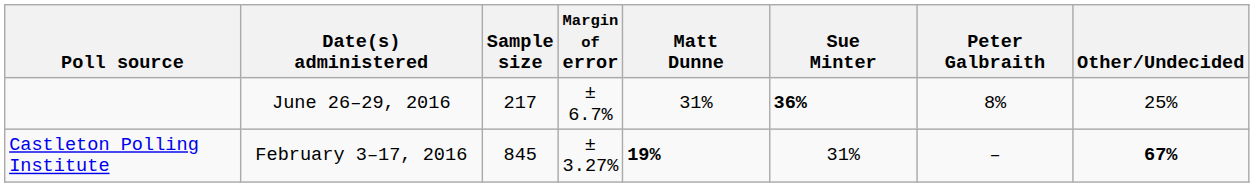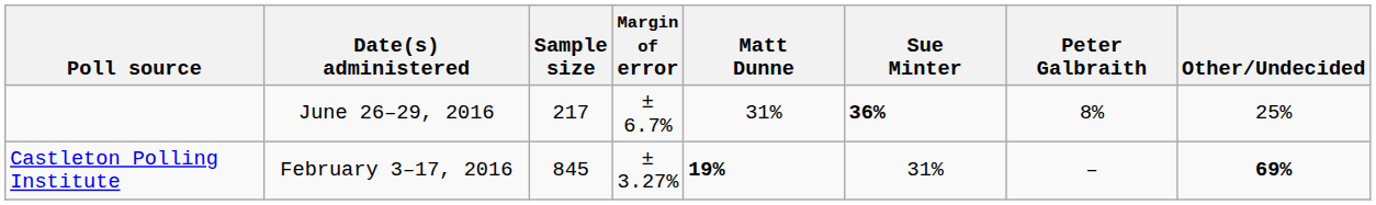Castleton Polling Institute | Other/Undecided: 67% -> 69%
